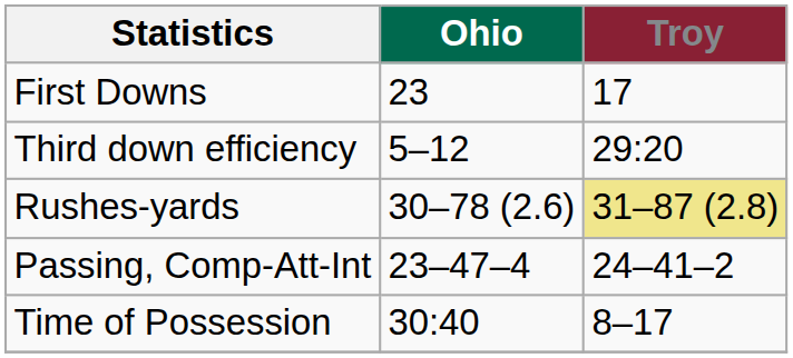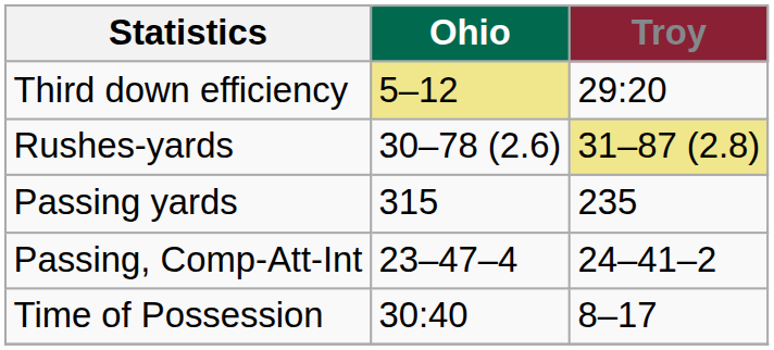- row: First Downs | 23 | 17
Third down efficiency | Ohio: no background -> khaki background
+ row: Passing yards | 315 | 235
